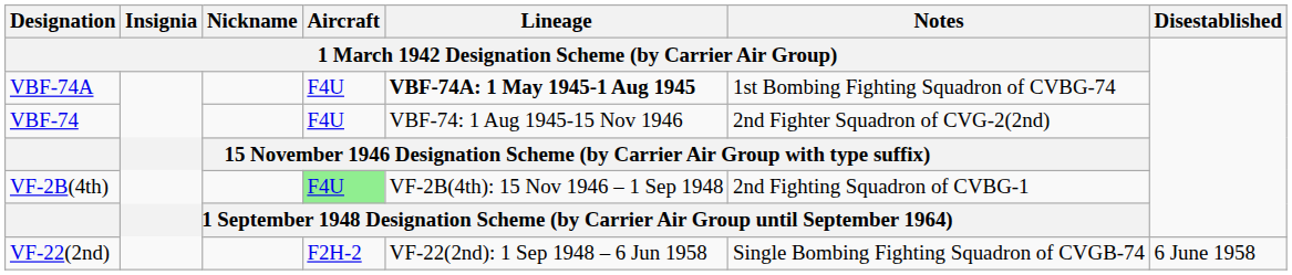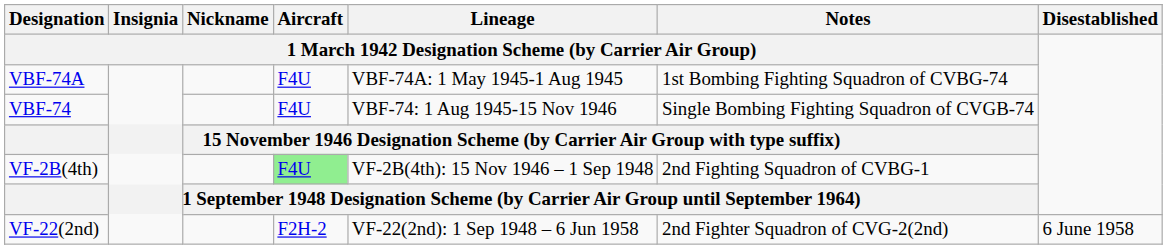VBF-74A | column 5: bold -> normal
VBF-74 | column 6: 2nd Fighter Squadron of CVG-2(2nd) -> Single Bombing Fighting Squadron of CVGB-74
VF-22(2nd) | column 6: Single Bombing Fighting Squadron of CVGB-74 -> 2nd Fighter Squadron of CVG-2(2nd)
